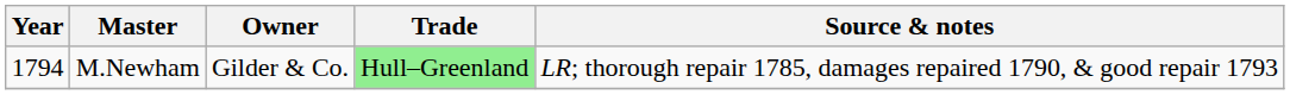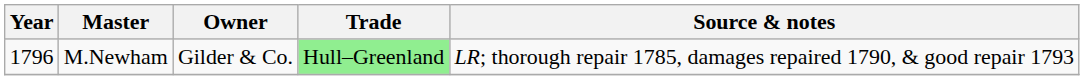M.Newham | Year: 1794 -> 1796
